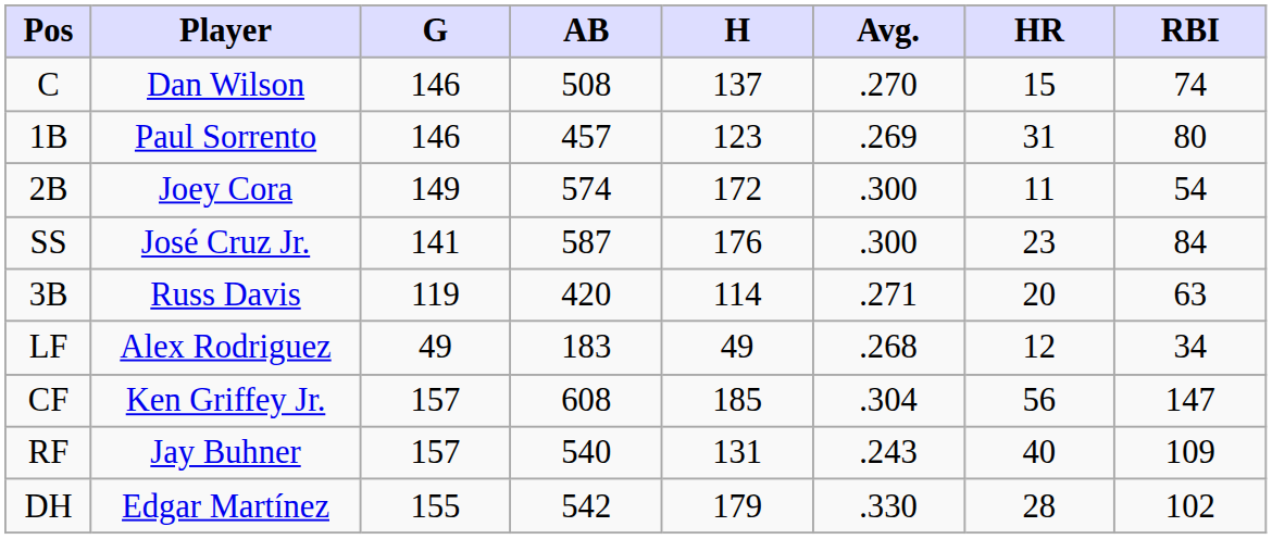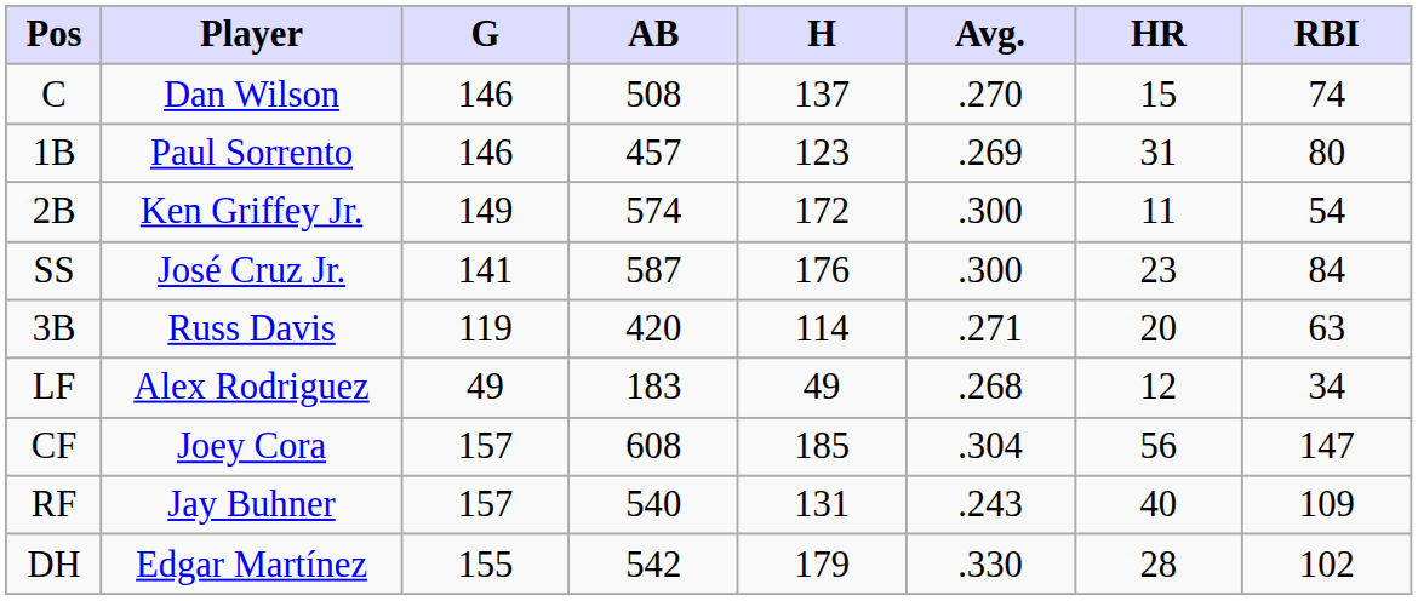2B | Player: Joey Cora -> Ken Griffey Jr.
CF | Player: Ken Griffey Jr. -> Joey Cora
